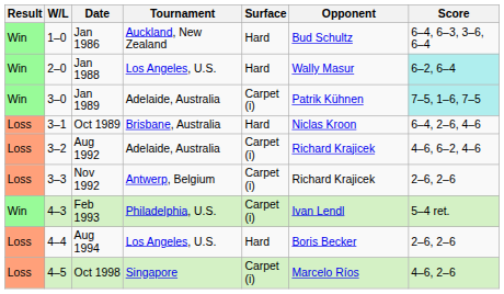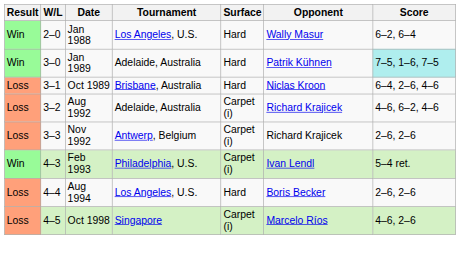- row: Win | 1–0 | Jan 1986 | Auckland, New Zealand | Hard | Bud Schultz | 6–4, 6–3, 3–6, 6–4
Jan 1988 | Score: paleturquoise background -> no background
Jan 1989 | Surface: Carpet (i) -> Hard
